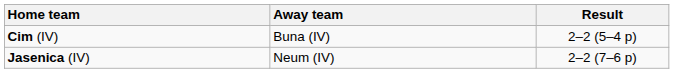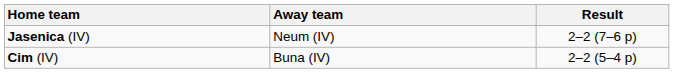rows swapped: Jasenica (IV) <-> Cim (IV)
